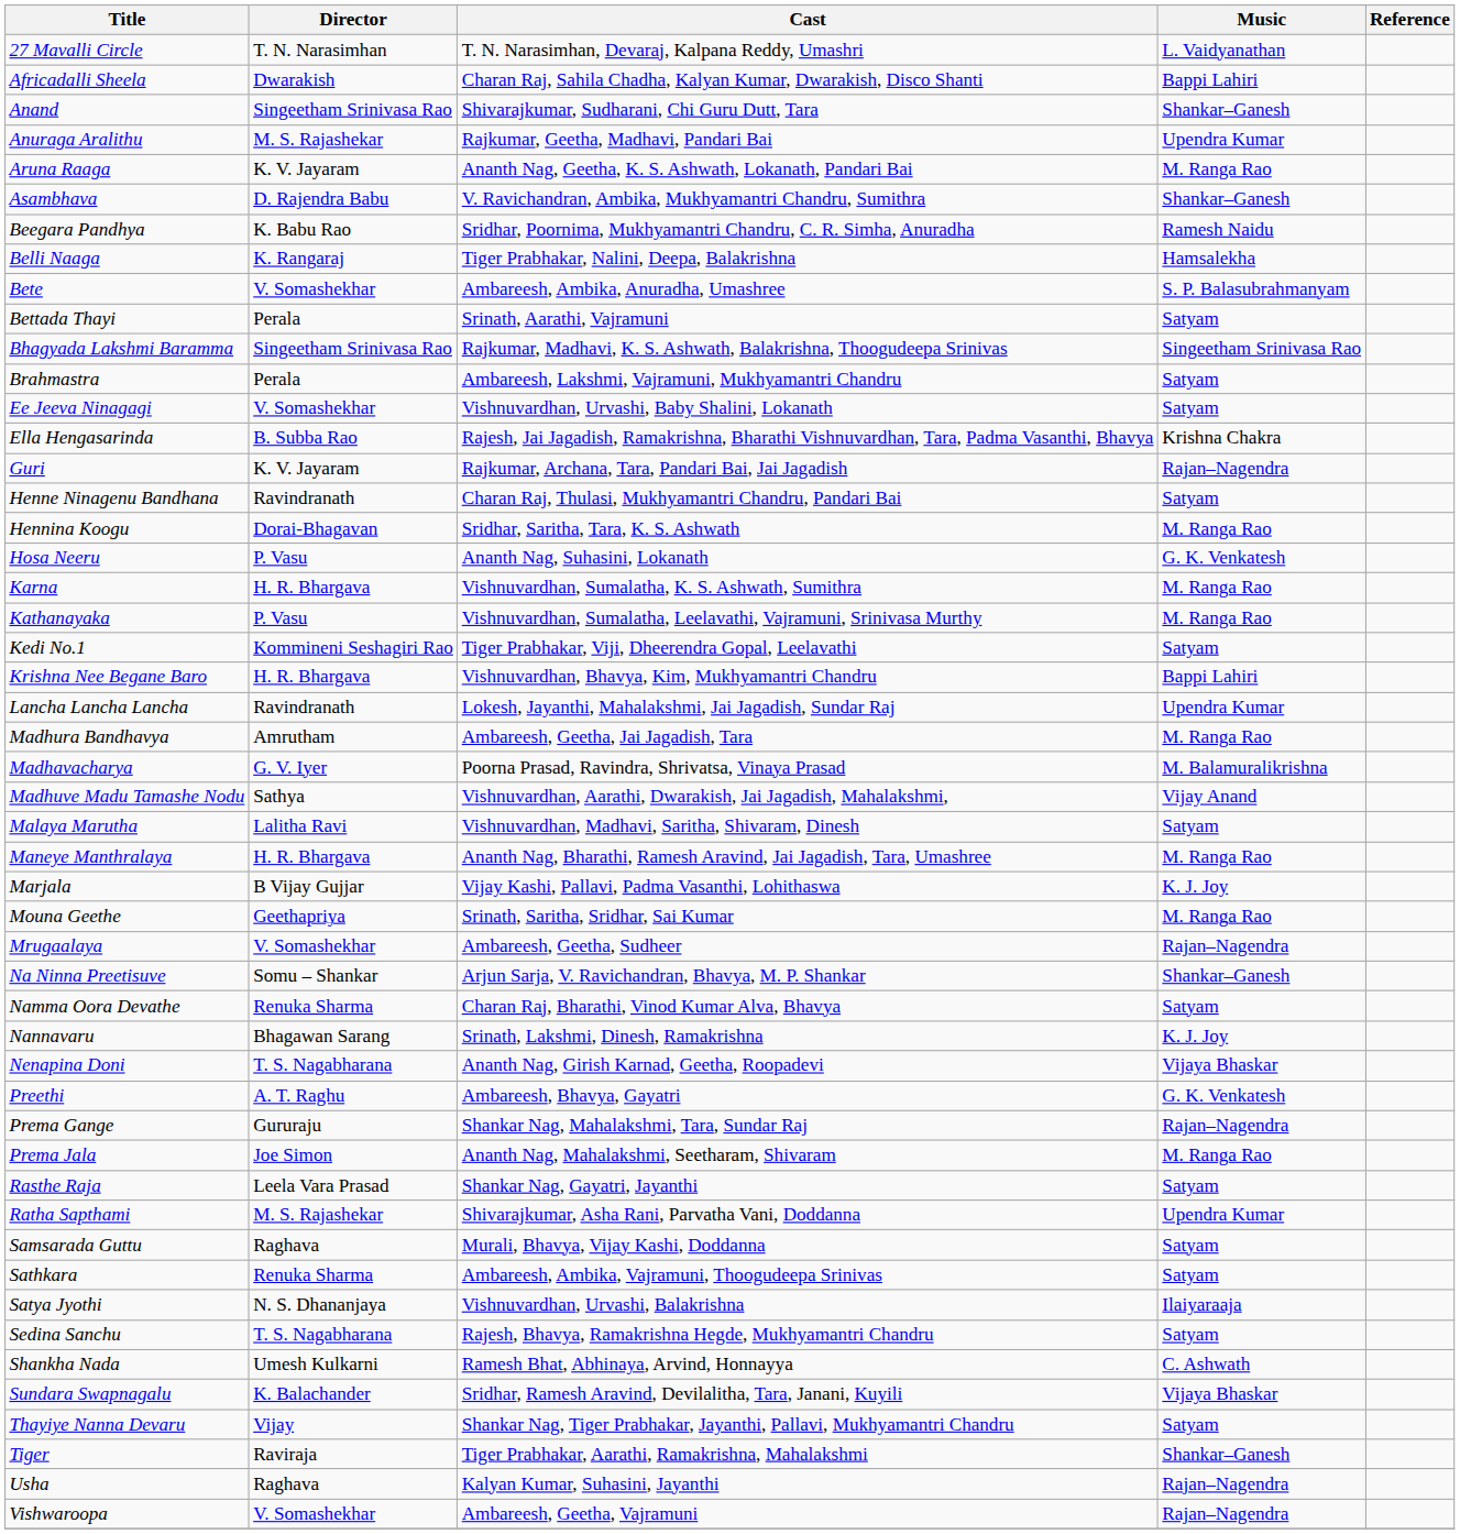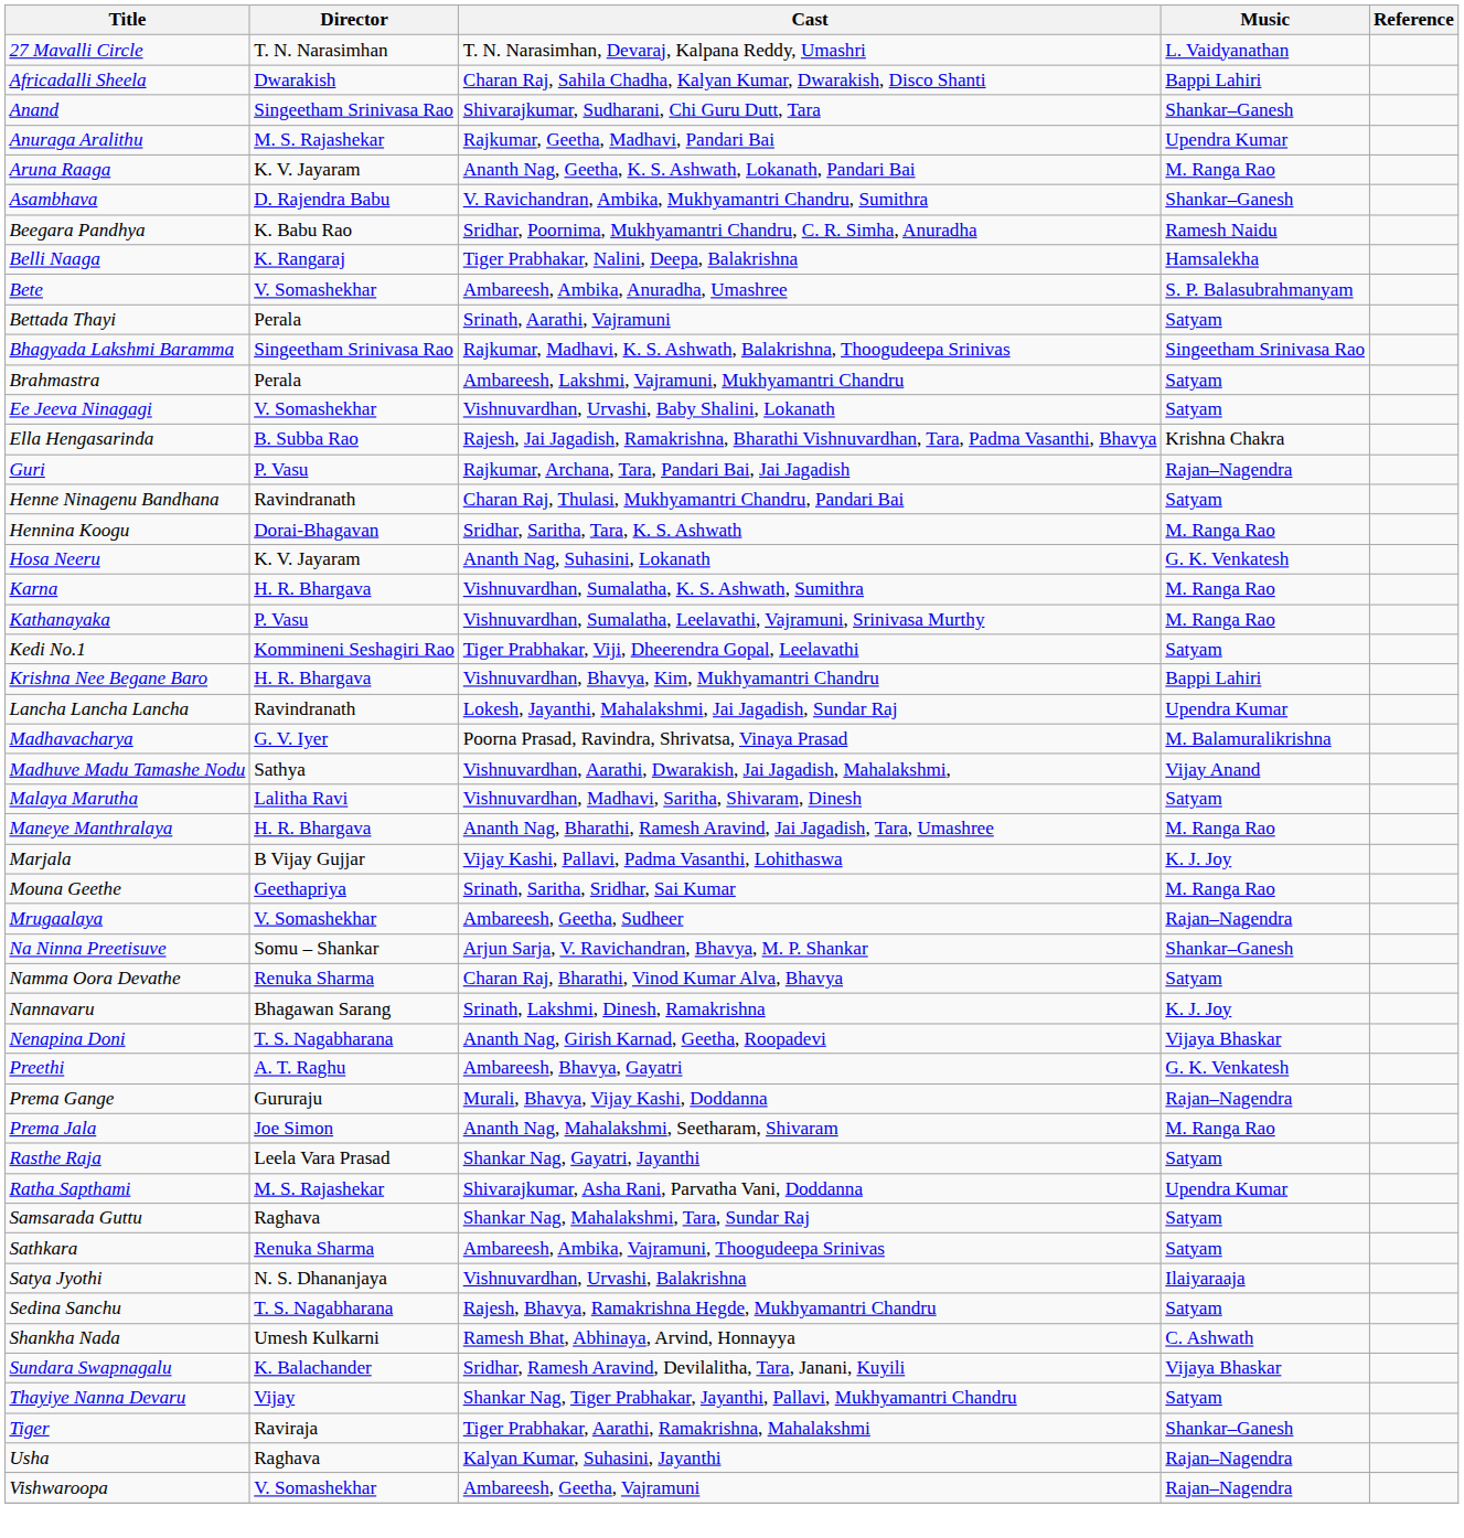Guri | Director: K. V. Jayaram -> P. Vasu
Hosa Neeru | Director: P. Vasu -> K. V. Jayaram
- row: Madhura Bandhavya | Amrutham | Ambareesh, Geetha, Jai Jagadish, Tara | M. Ranga Rao
Prema Gange | Cast: Shankar Nag, Mahalakshmi, Tara, Sundar Raj -> Murali, Bhavya, Vijay Kashi, Doddanna
Samsarada Guttu | Cast: Murali, Bhavya, Vijay Kashi, Doddanna -> Shankar Nag, Mahalakshmi, Tara, Sundar Raj
